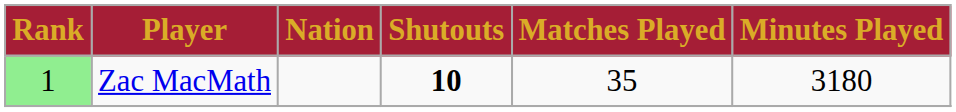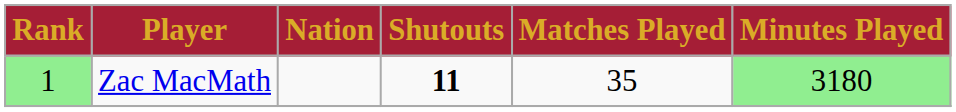Zac MacMath | Shutouts: 10 -> 11
Zac MacMath | Minutes Played: no background -> lightgreen background
